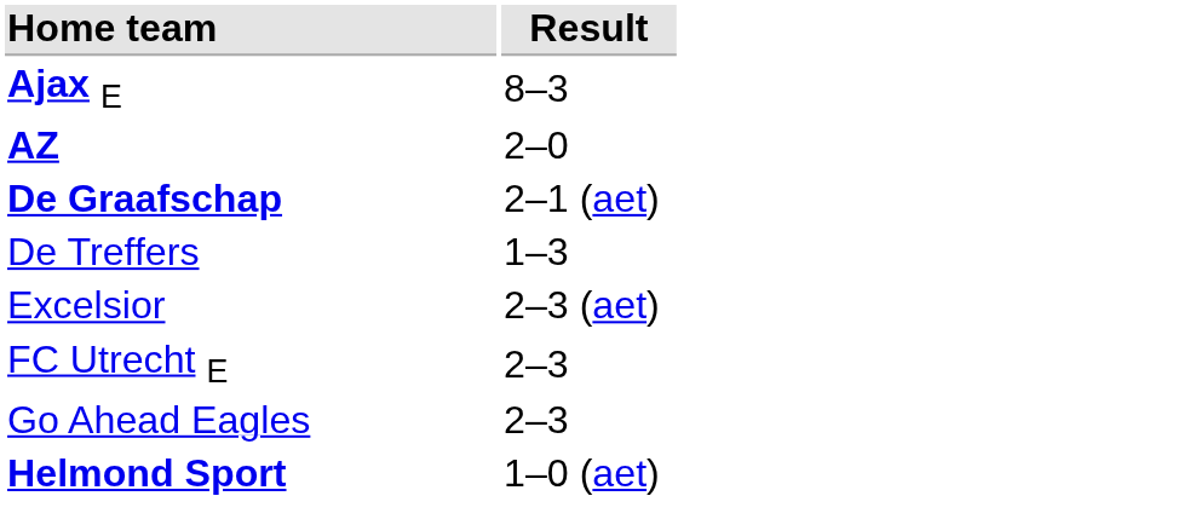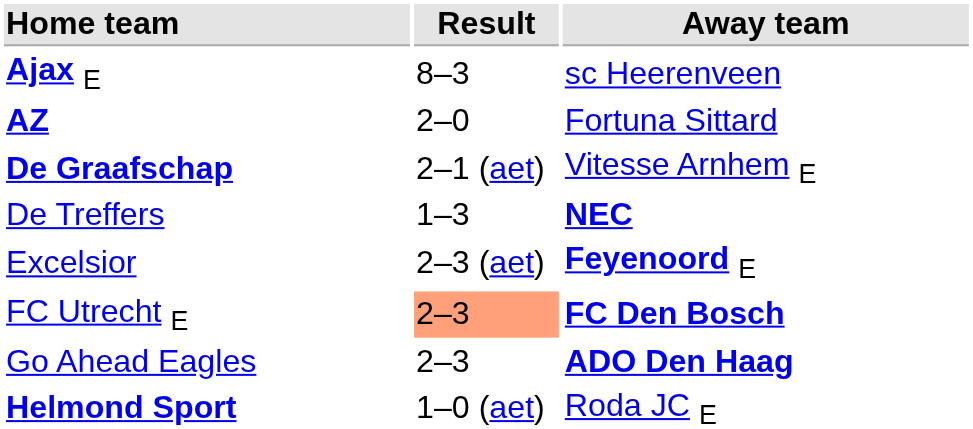+ column: Away team | sc Heerenveen | Fortuna Sittard | Vitesse Arnhem E | NEC | Feyenoord E | FC Den Bosch | ADO Den Haag | Roda JC E
FC Utrecht E | Result: no background -> lightsalmon background
